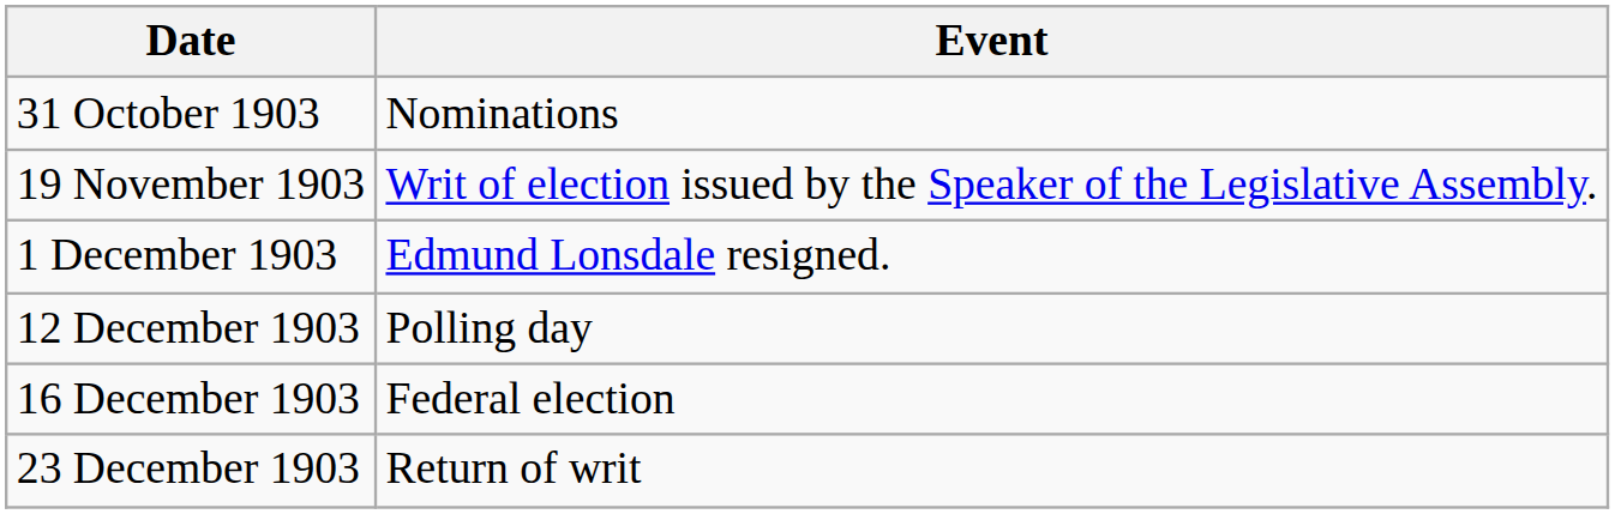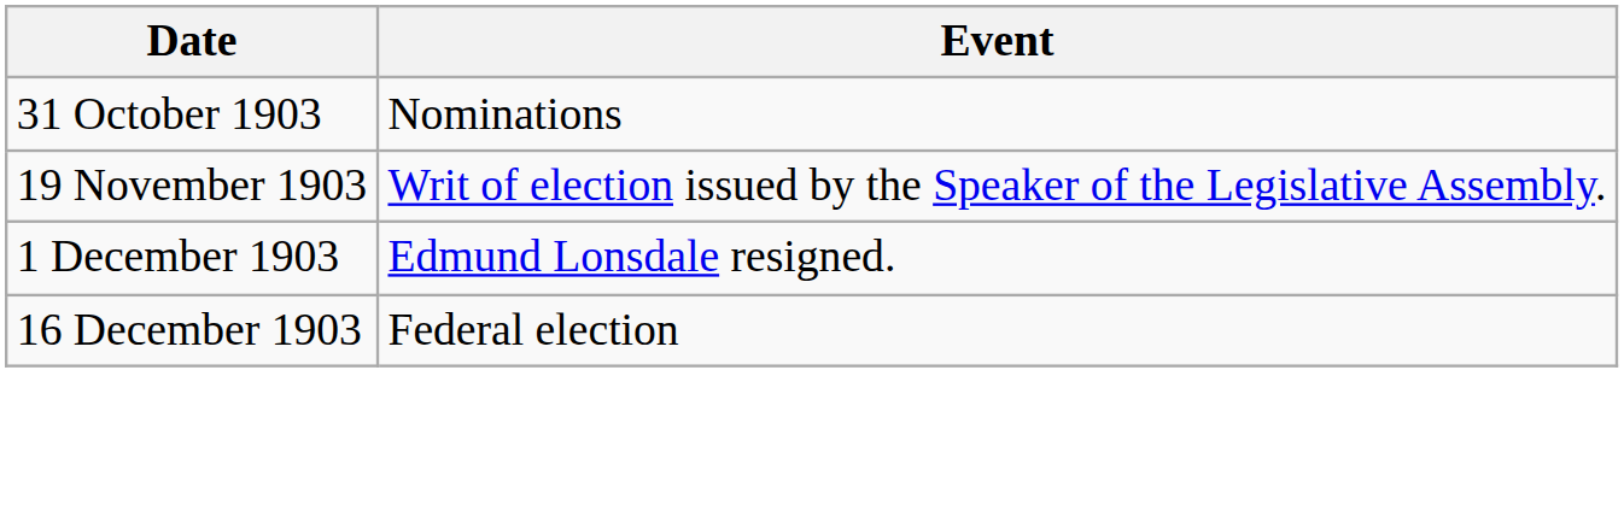- row: 12 December 1903 | Polling day
- row: 23 December 1903 | Return of writ
